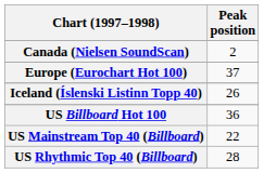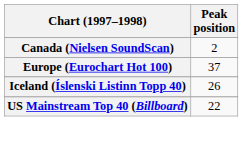- row: US Billboard Hot 100 | 36
- row: US Rhythmic Top 40 (Billboard) | 28
